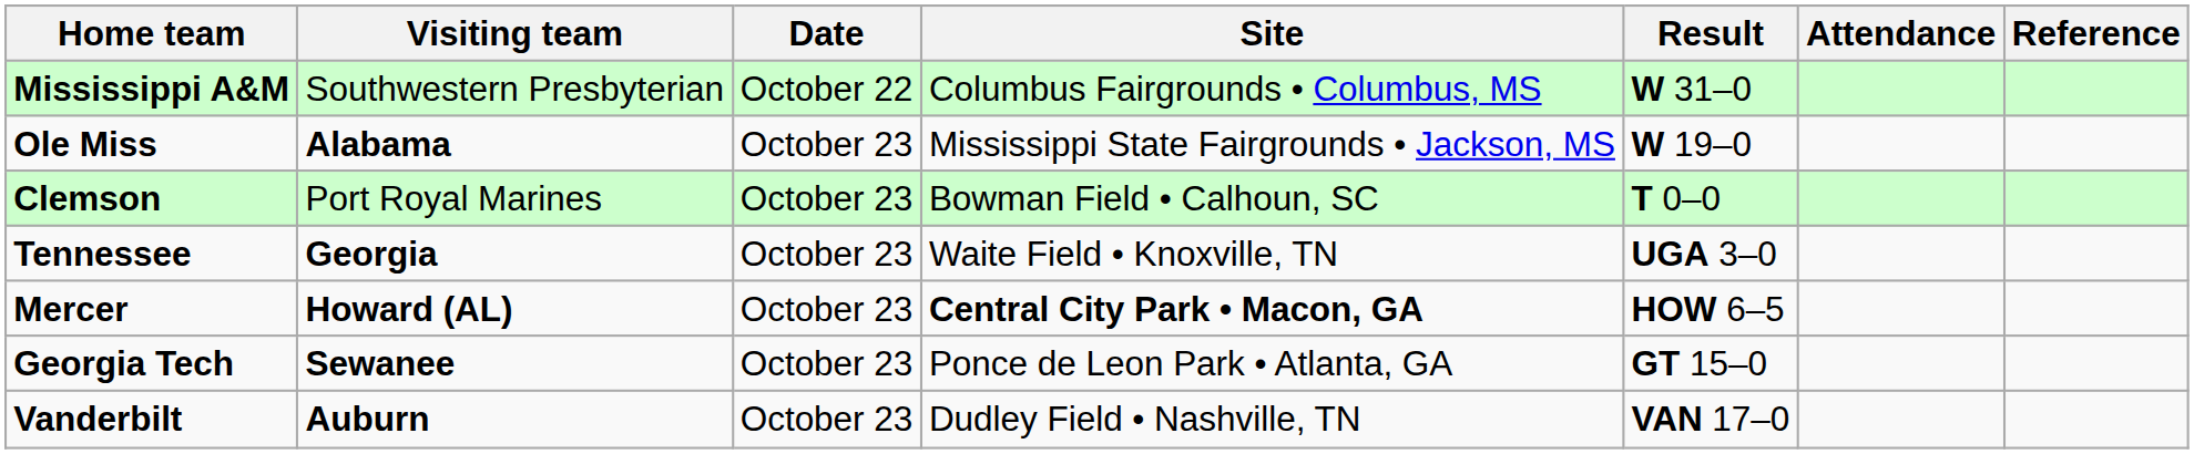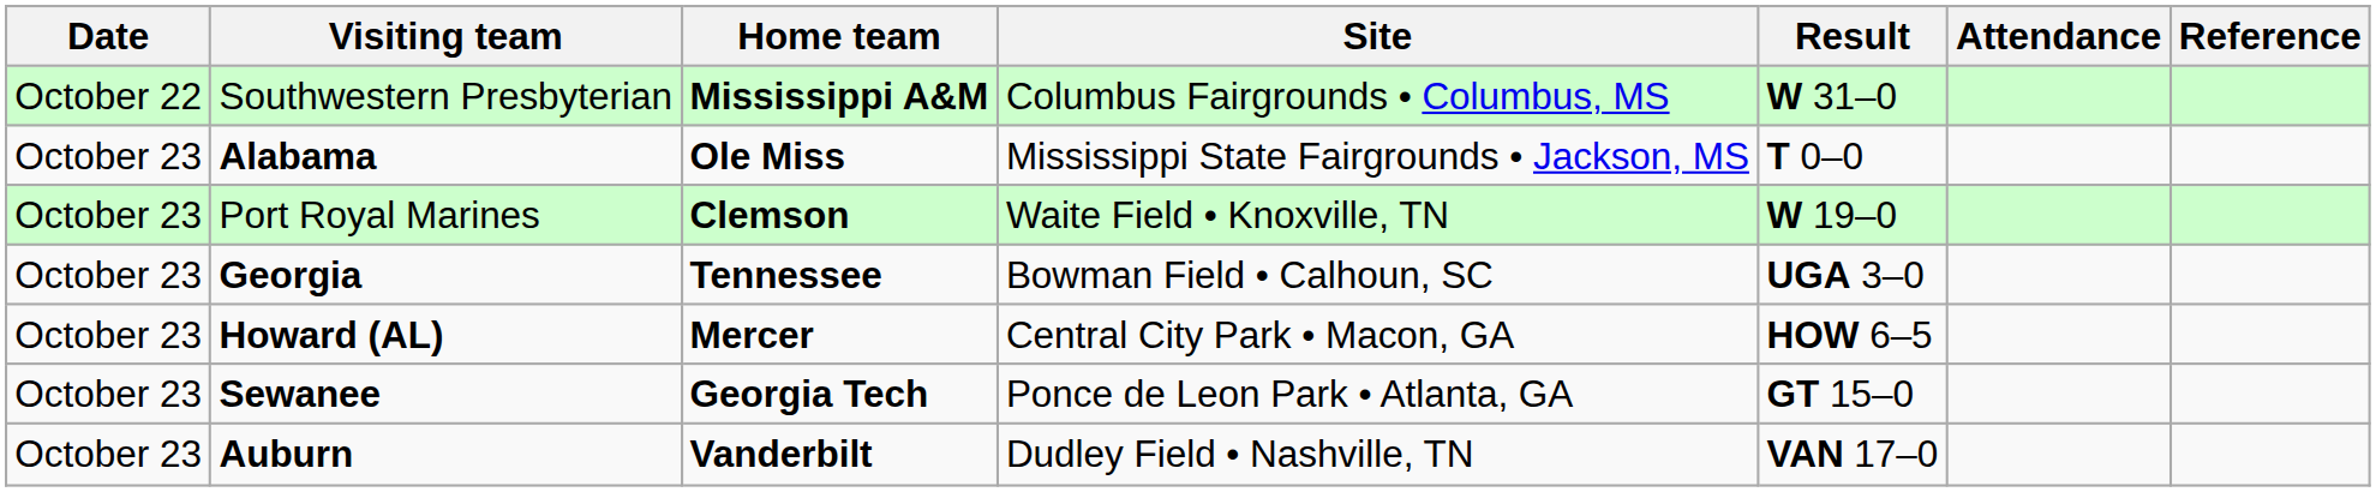columns swapped: Date <-> Home team
Alabama | Result: W 19–0 -> T 0–0
Port Royal Marines | Site: Bowman Field • Calhoun, SC -> Waite Field • Knoxville, TN
Port Royal Marines | Result: T 0–0 -> W 19–0
Georgia | Site: Waite Field • Knoxville, TN -> Bowman Field • Calhoun, SC
Howard (AL) | Site: bold -> normal
